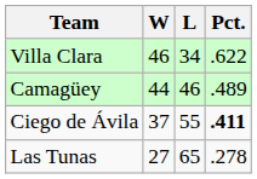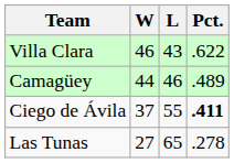Villa Clara | L: 34 -> 43
